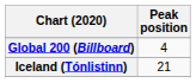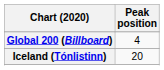Iceland (Tónlistinn) | Peak position: 21 -> 20
